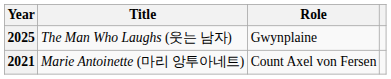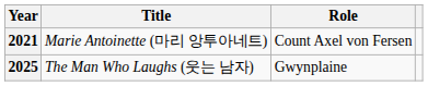rows swapped: 2021 <-> 2025
